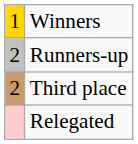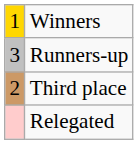Runners-up | column 1: 2 -> 3
